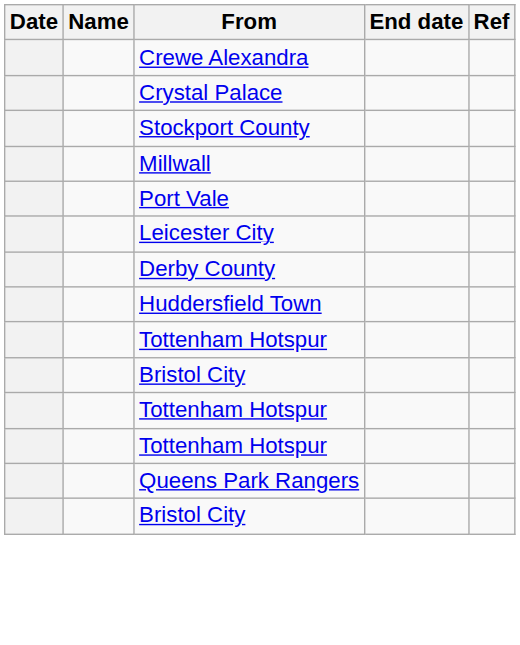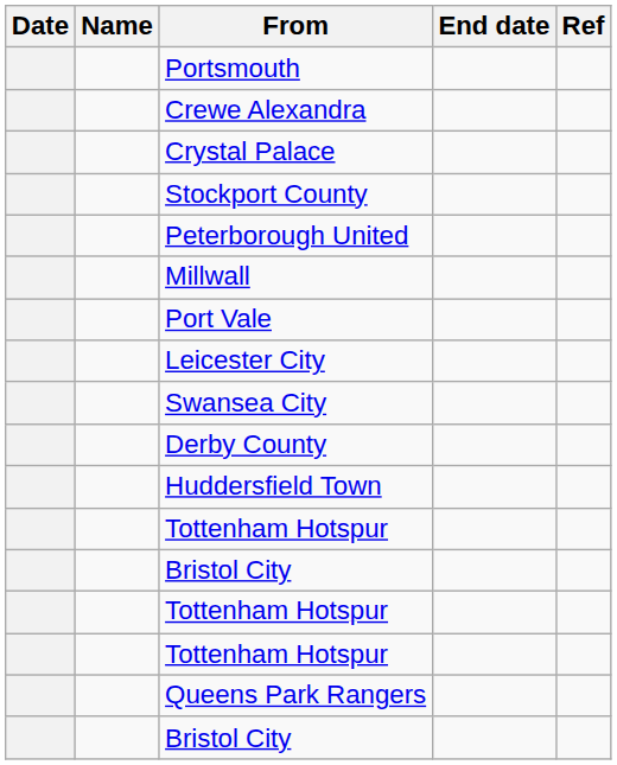+ row: Portsmouth
+ row: Peterborough United
+ row: Swansea City
